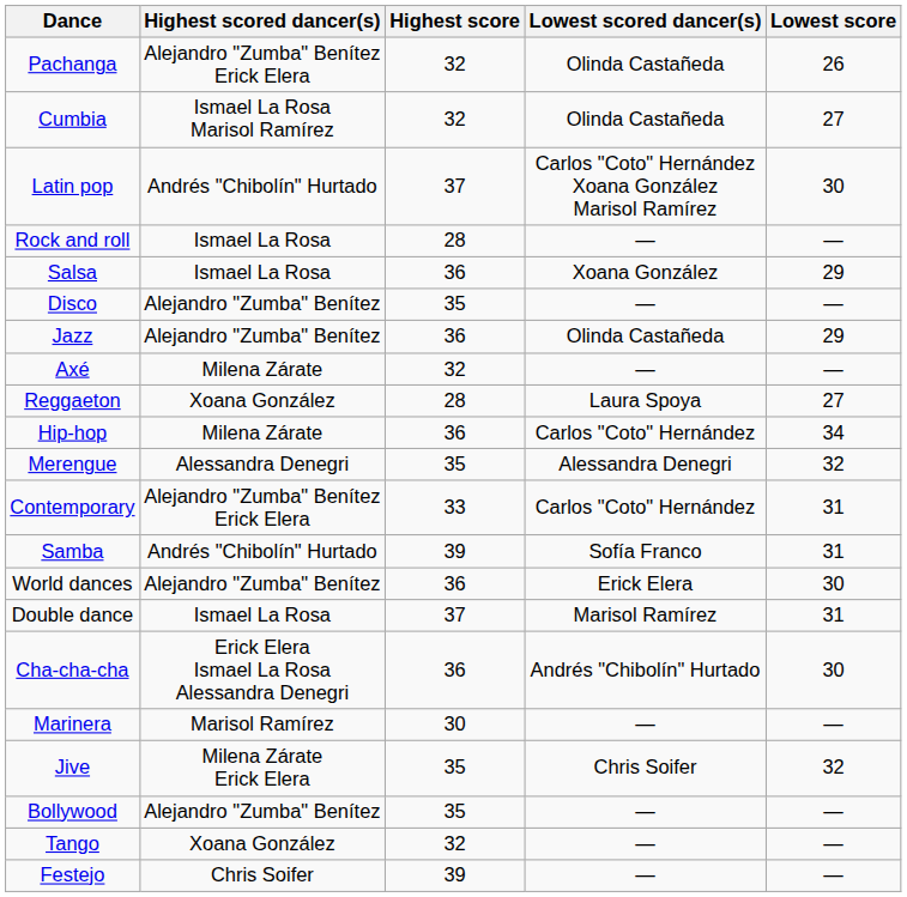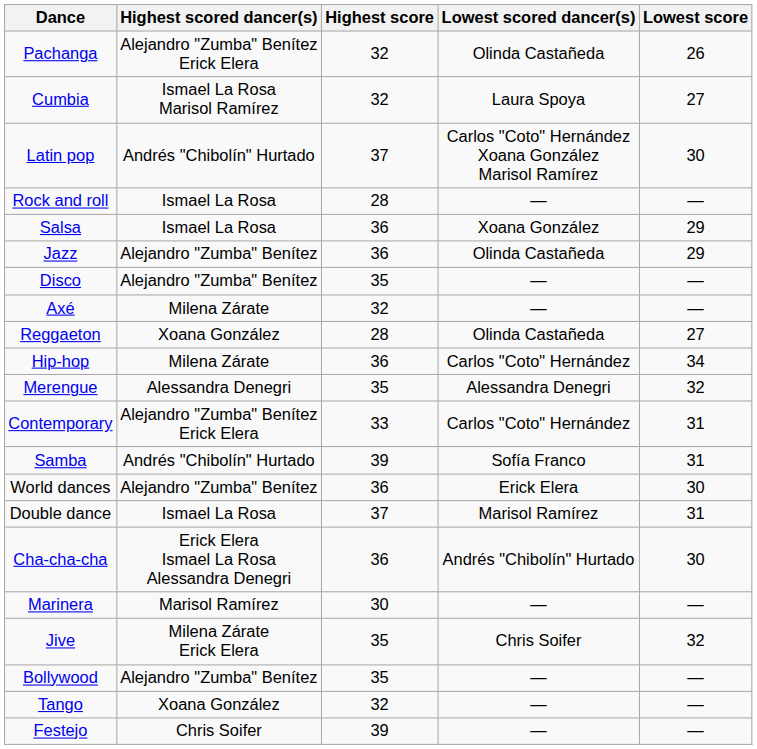Cumbia | Lowest scored dancer(s): Olinda Castañeda -> Laura Spoya
rows swapped: Disco <-> Jazz
Reggaeton | Lowest scored dancer(s): Laura Spoya -> Olinda Castañeda
